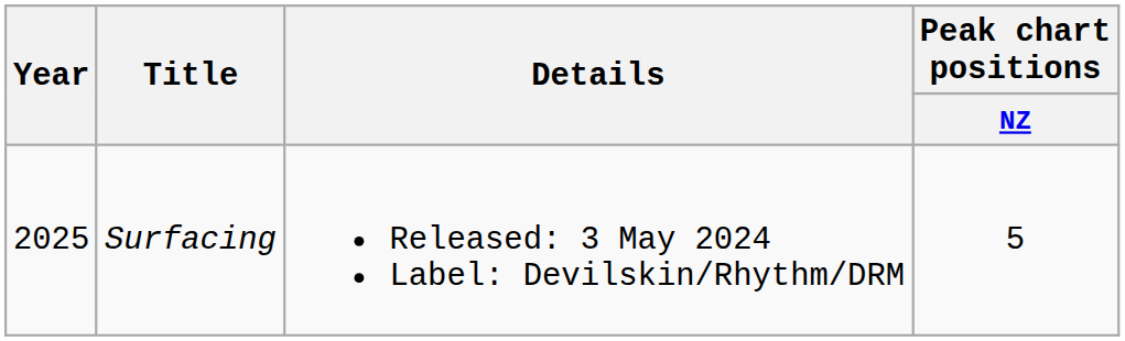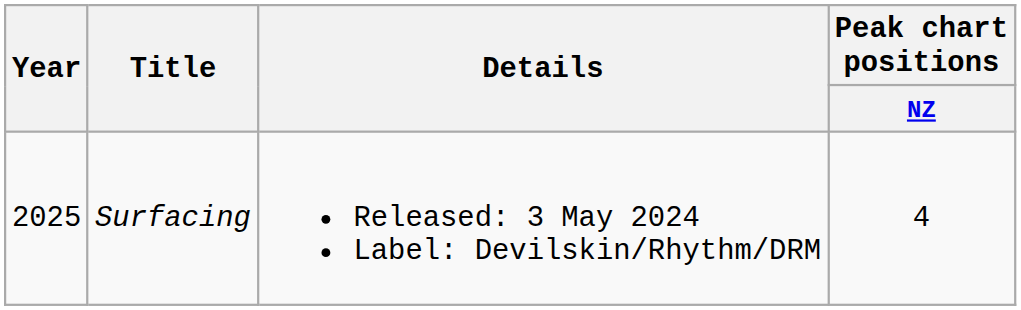Surfacing | Peak chart positions / NZ: 5 -> 4
